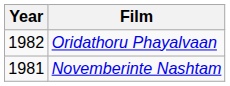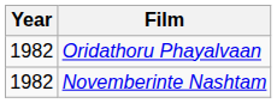Novemberinte Nashtam | Year: 1981 -> 1982
